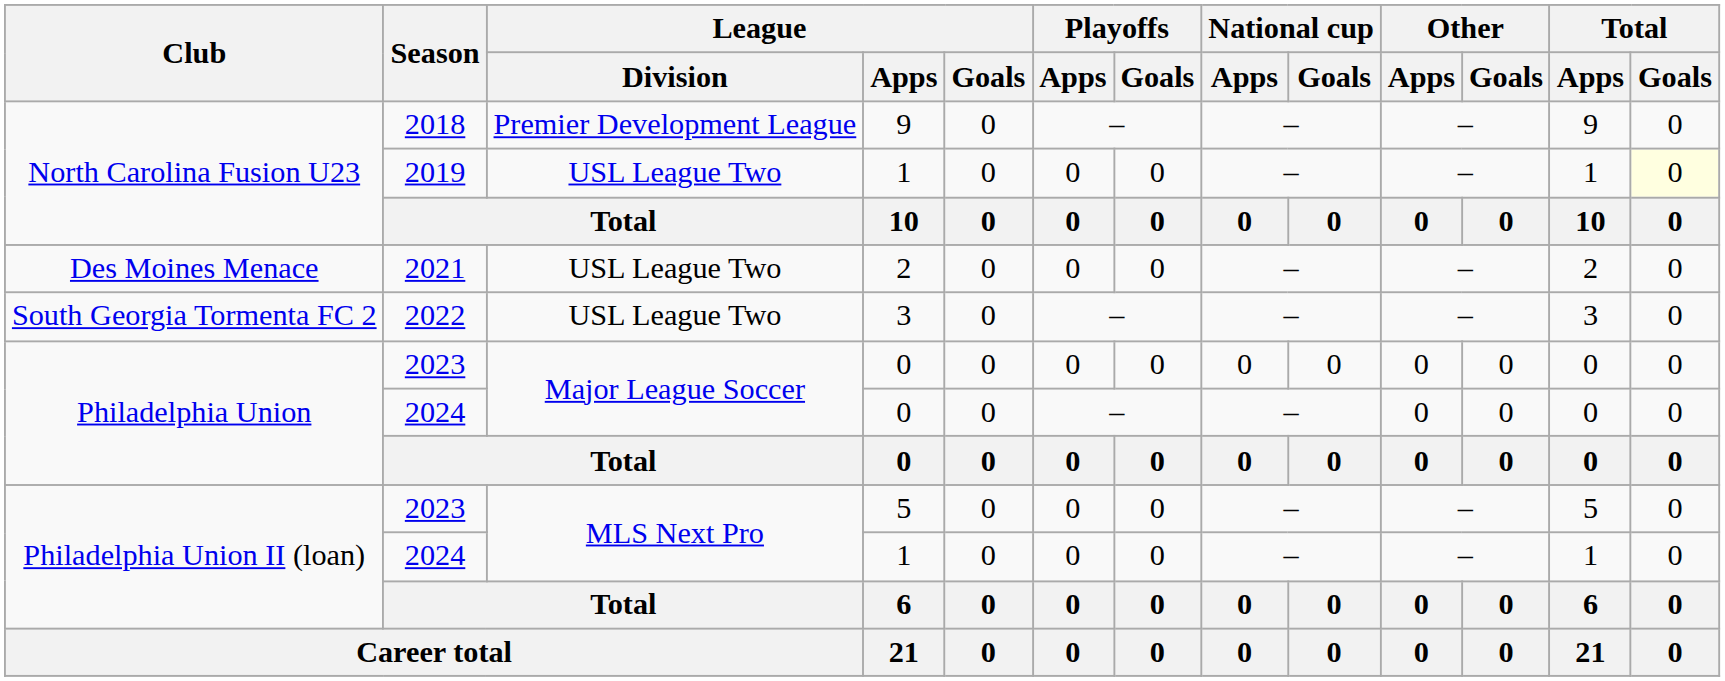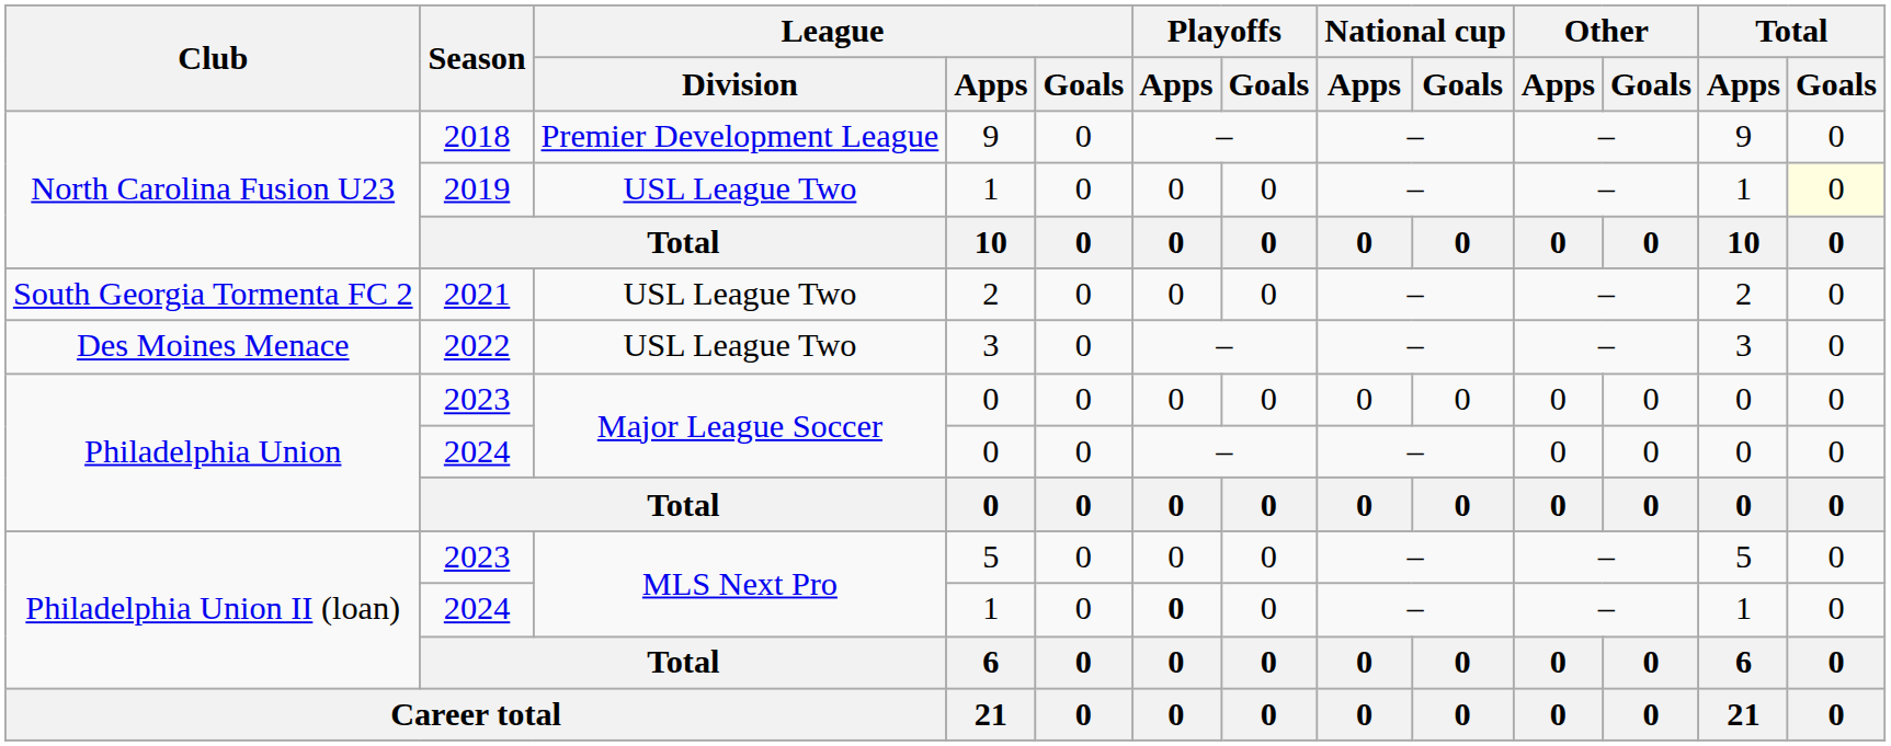2021 | Club: Des Moines Menace -> South Georgia Tormenta FC 2
2022 | Club: South Georgia Tormenta FC 2 -> Des Moines Menace
2024 / 1 | Playoffs / Apps: normal -> bold
